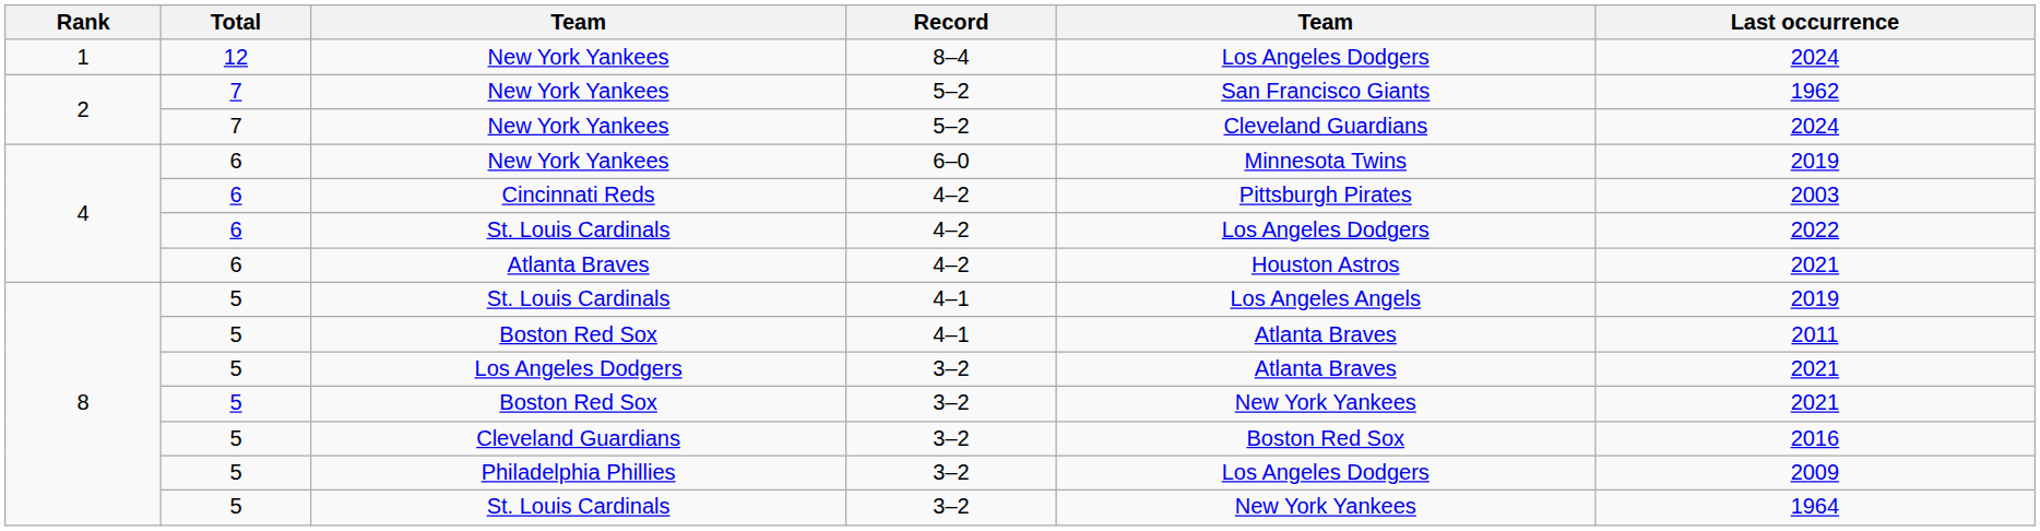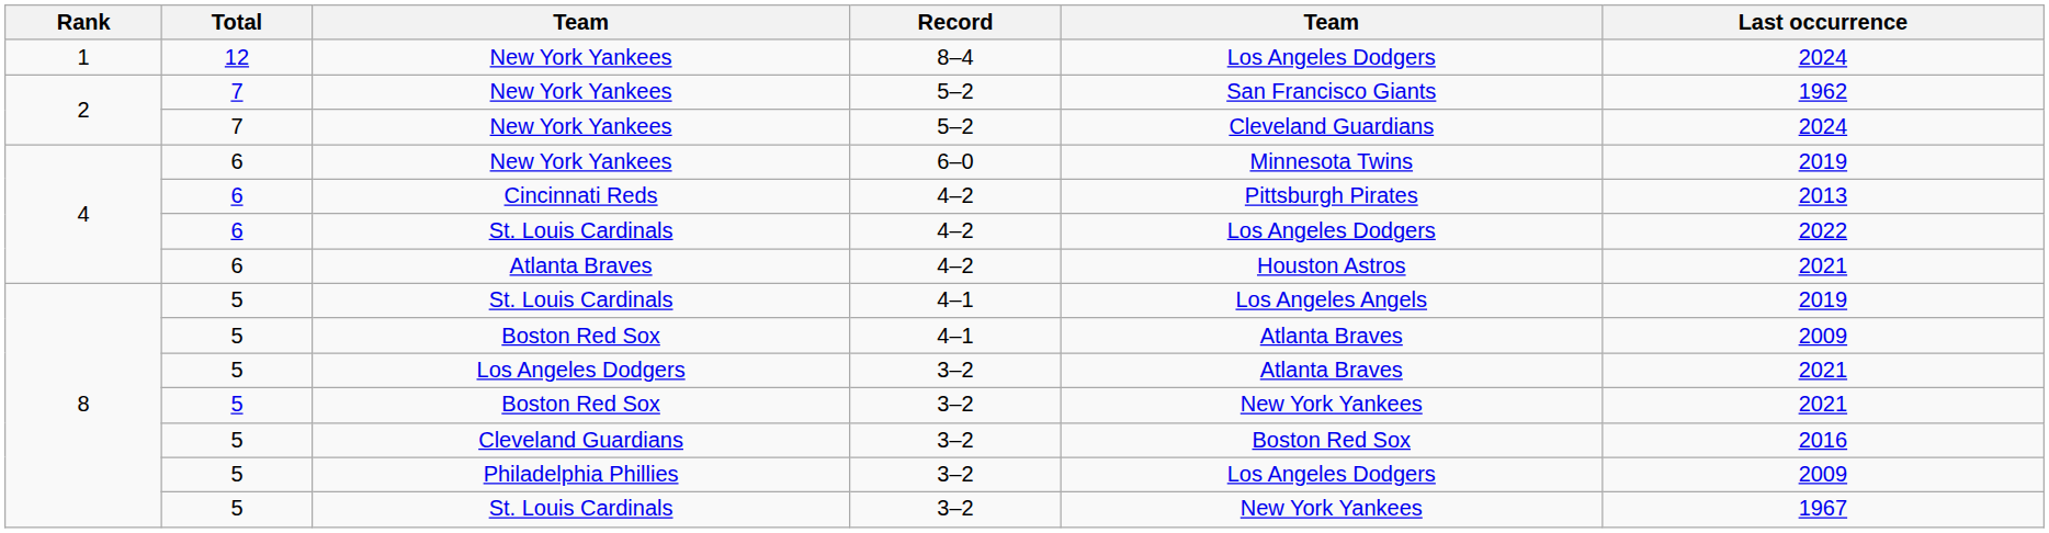Cincinnati Reds | Last occurrence: 2003 -> 2013
Boston Red Sox / 4–1 | Last occurrence: 2011 -> 2009
St. Louis Cardinals / 3–2 | Last occurrence: 1964 -> 1967
